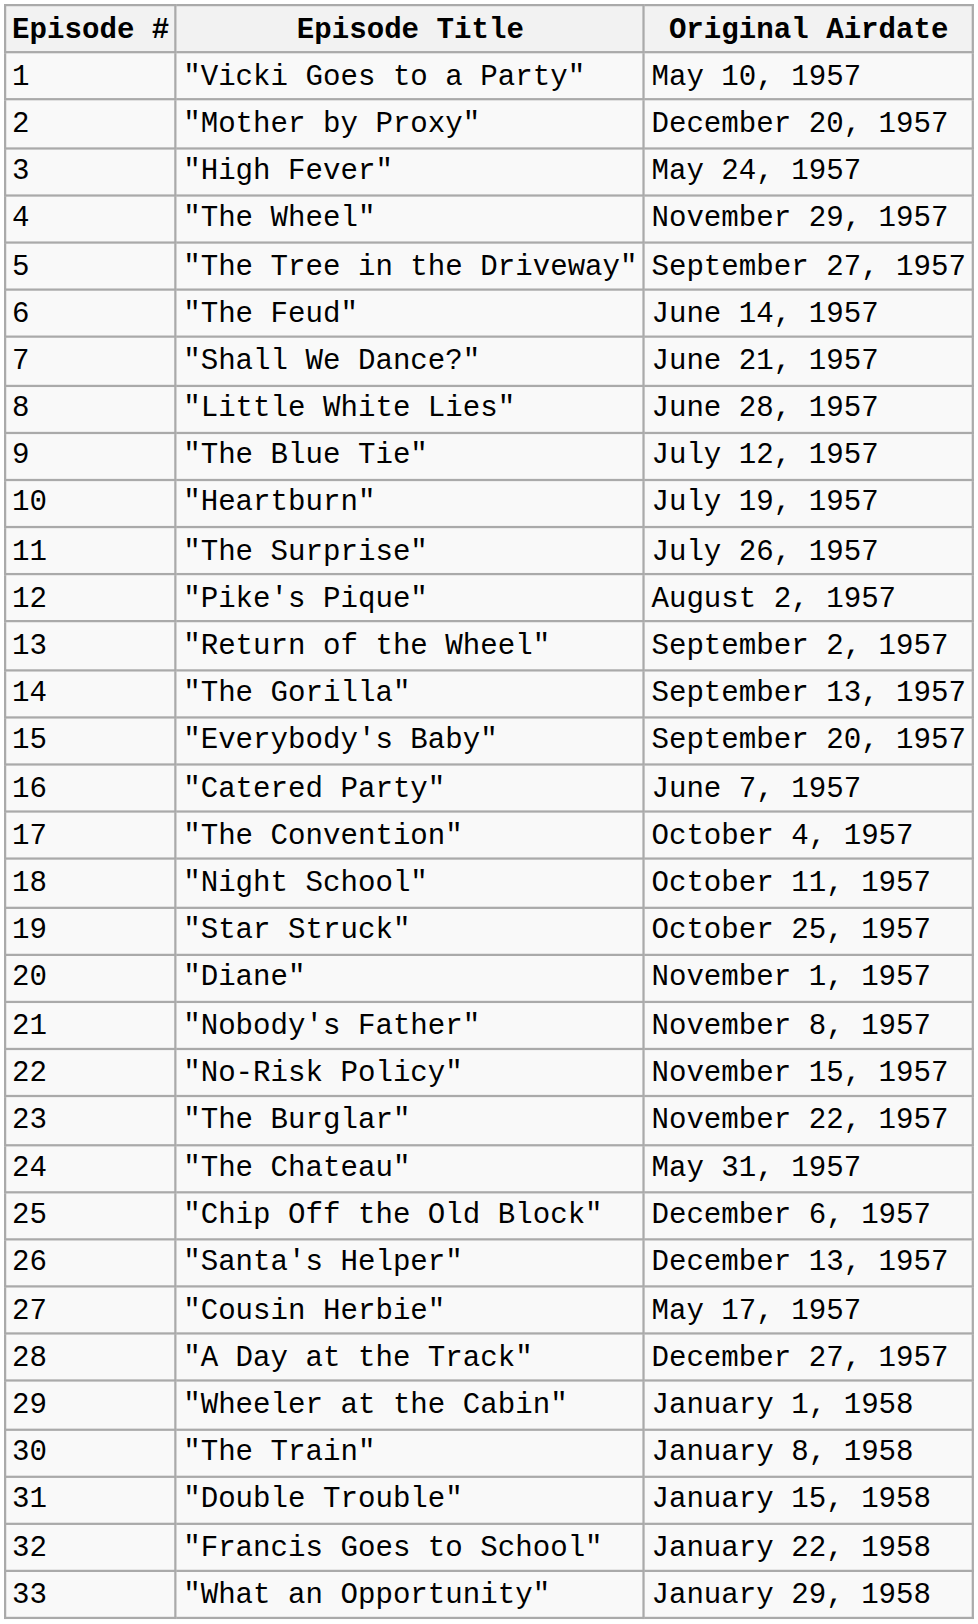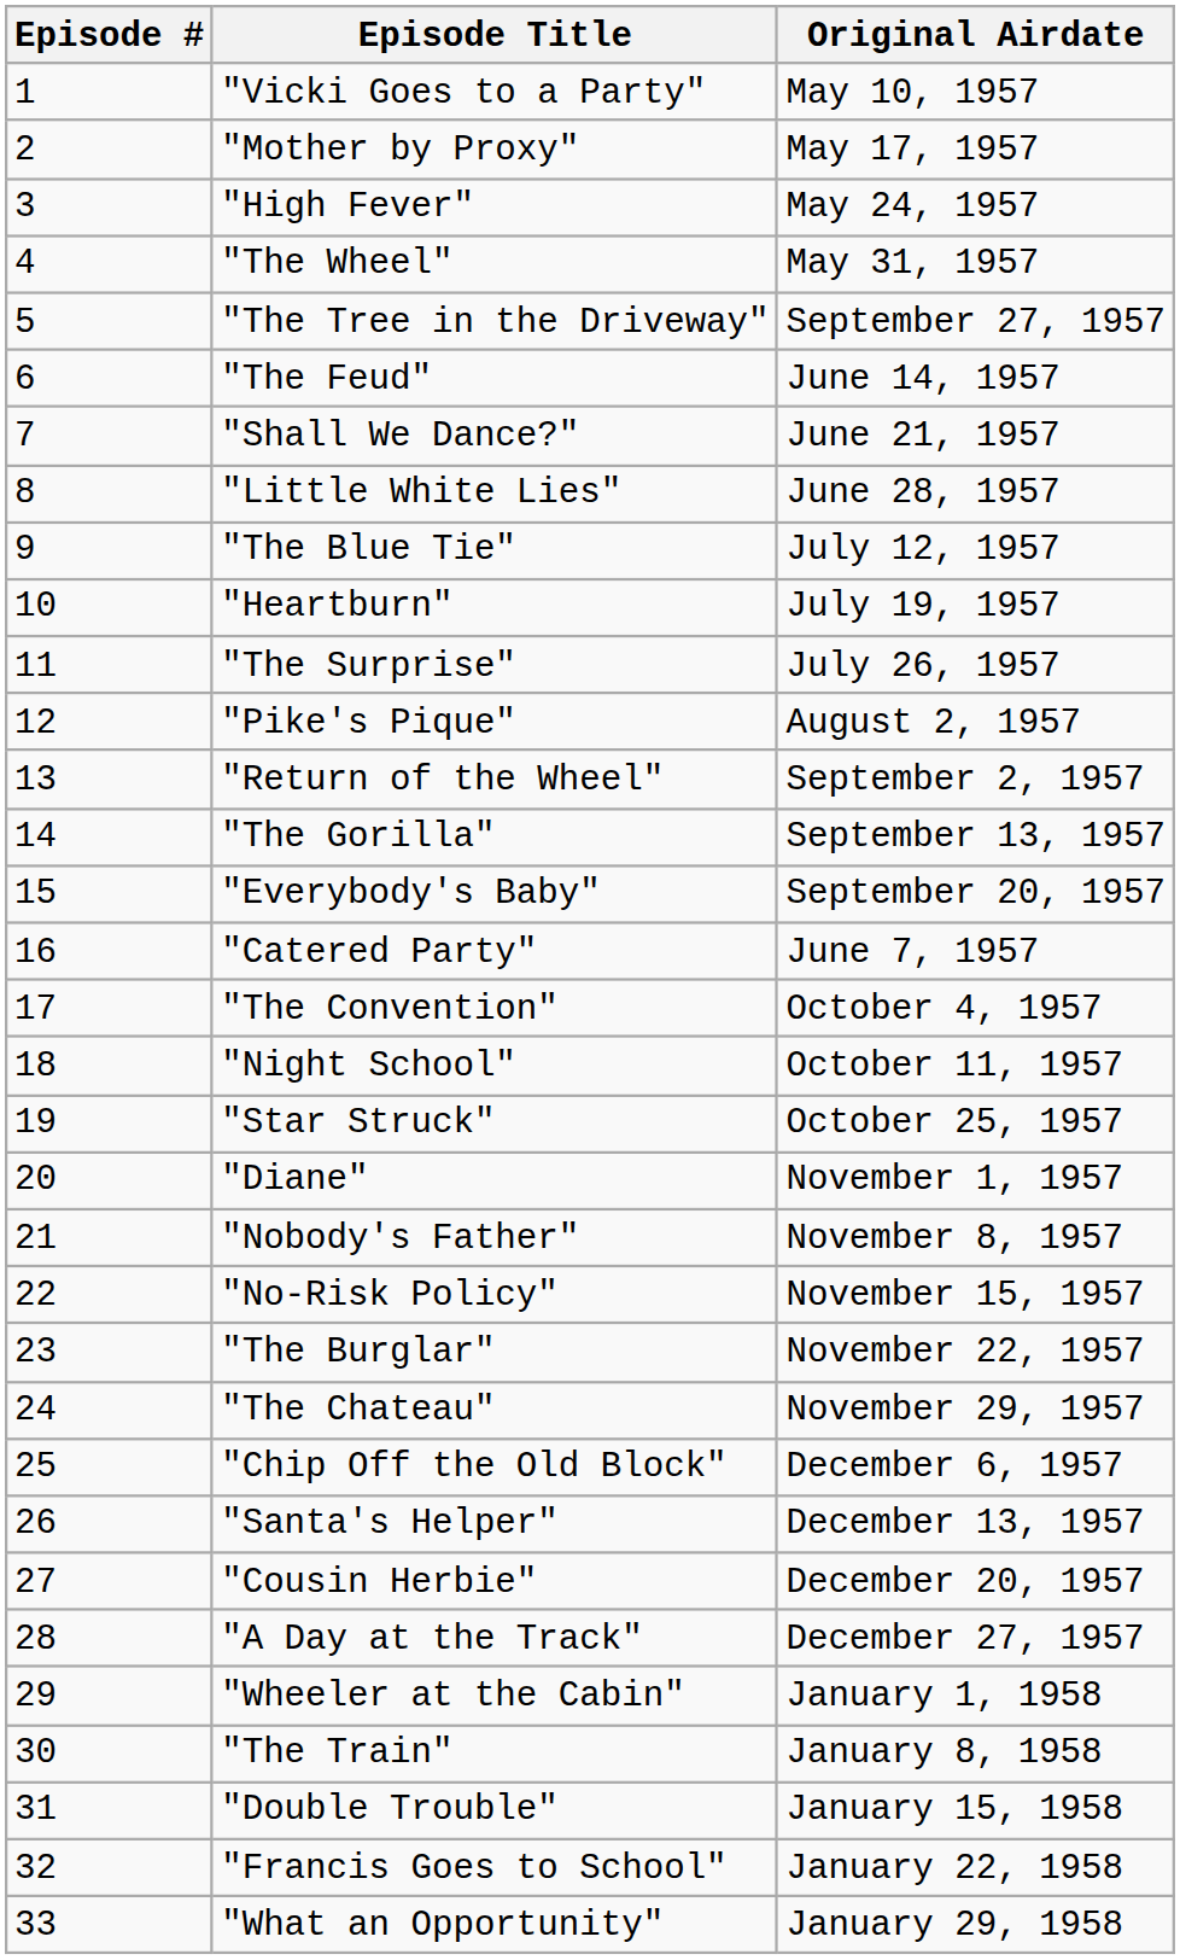"Mother by Proxy" | Original Airdate: December 20, 1957 -> May 17, 1957
"The Wheel" | Original Airdate: November 29, 1957 -> May 31, 1957
"The Chateau" | Original Airdate: May 31, 1957 -> November 29, 1957
"Cousin Herbie" | Original Airdate: May 17, 1957 -> December 20, 1957
